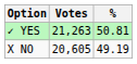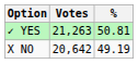X NO | Votes: 20,605 -> 20,642
